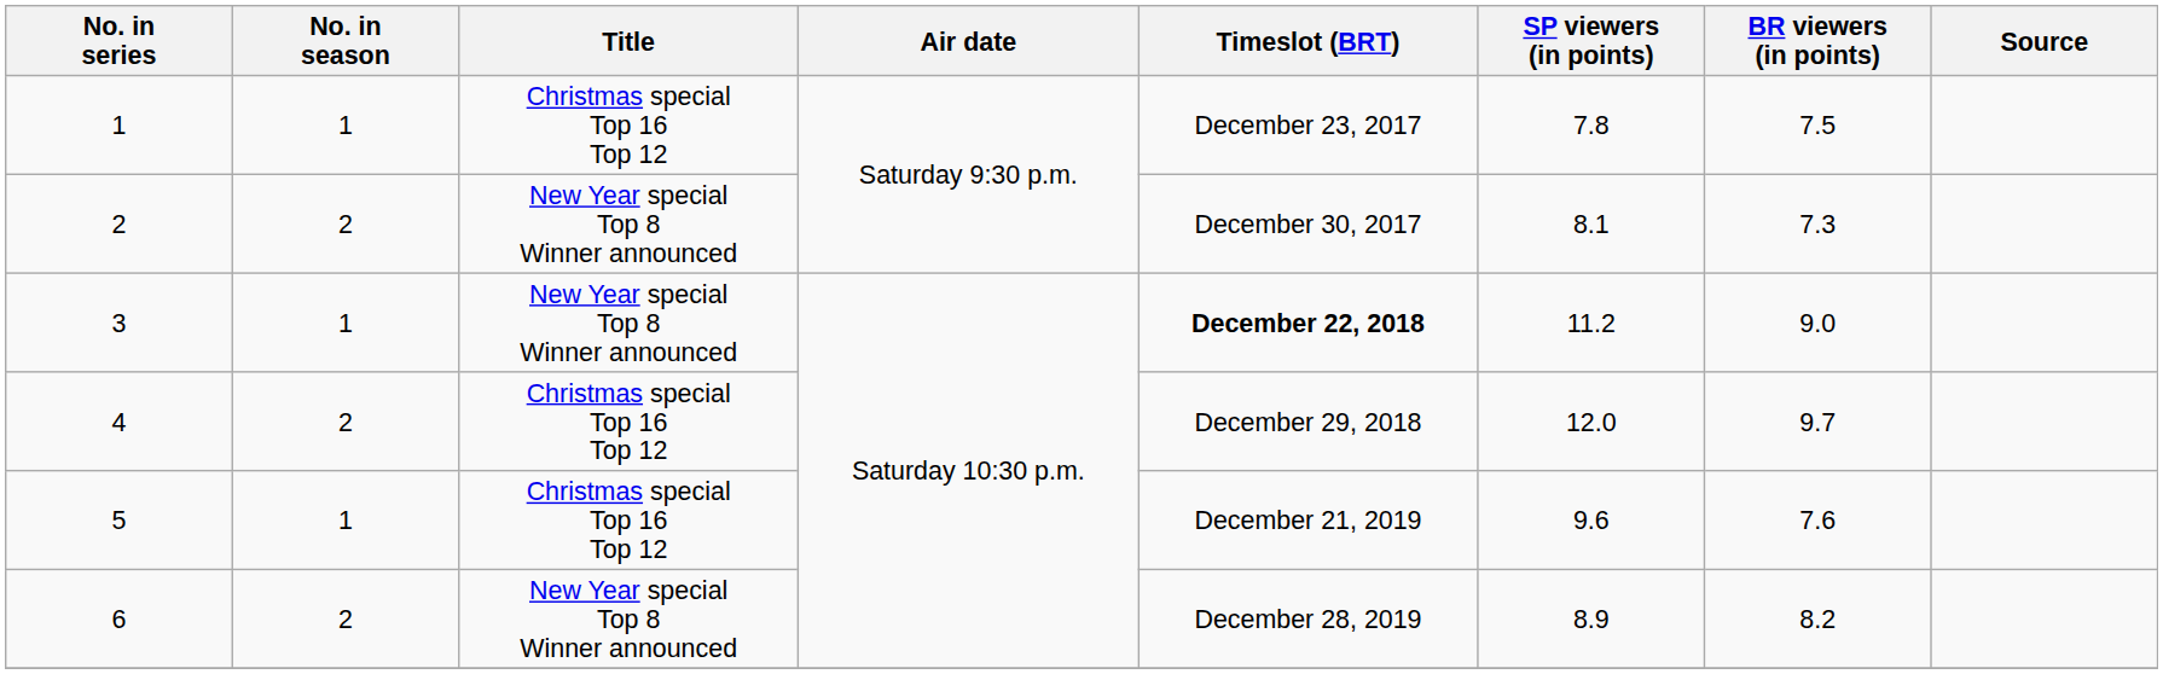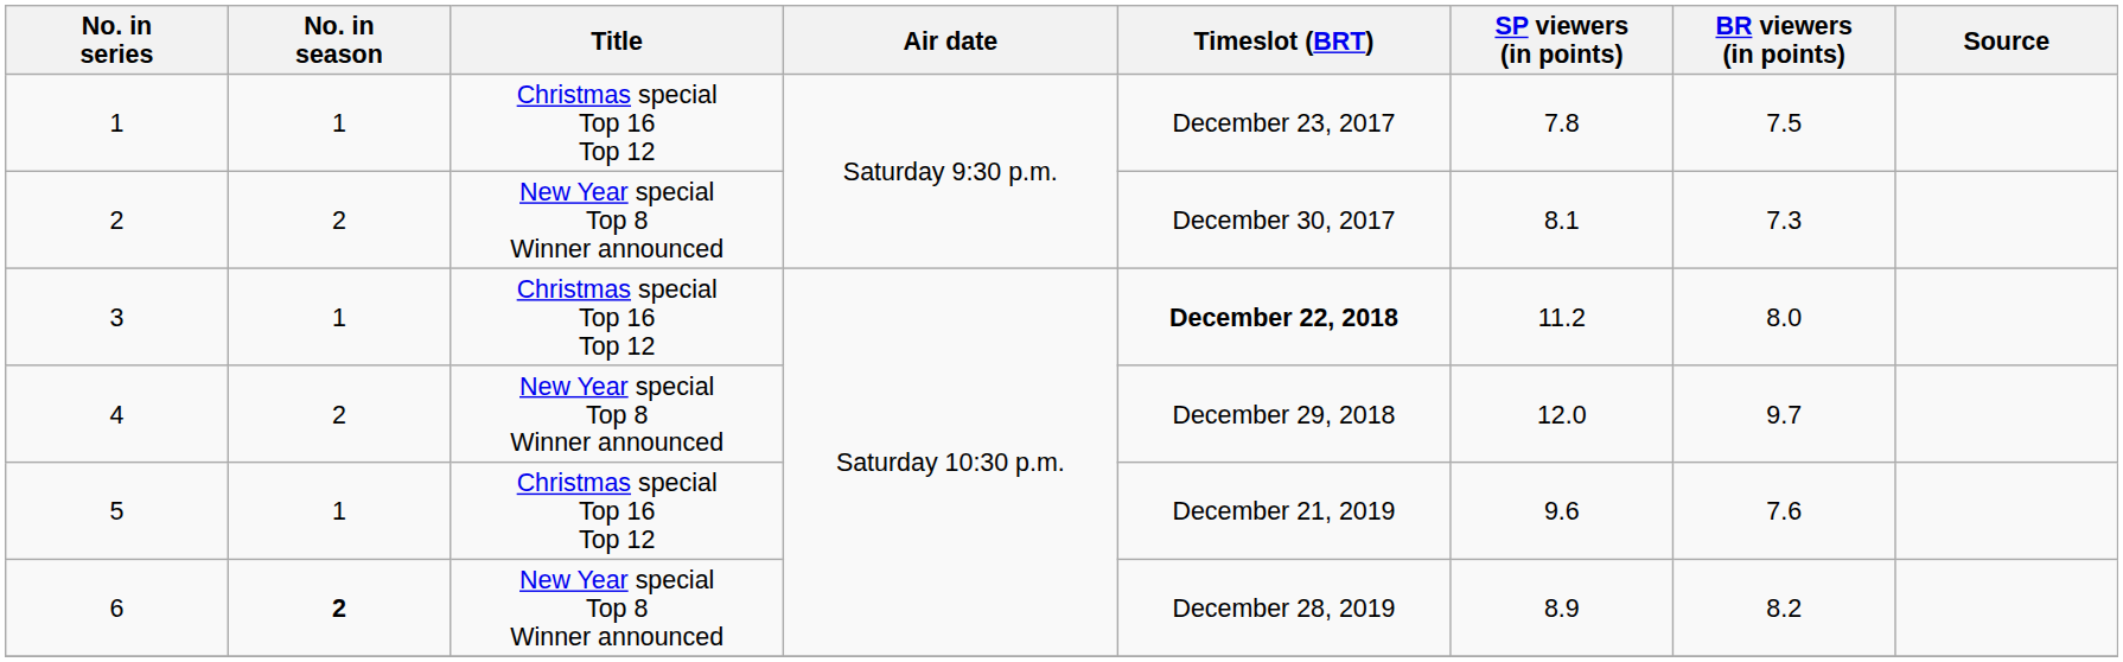3 | Title: New Year special Top 8 Winner announced -> Christmas special Top 16 Top 12
3 | BR viewers (in points): 9.0 -> 8.0
4 | Title: Christmas special Top 16 Top 12 -> New Year special Top 8 Winner announced
6 | No. in season: normal -> bold
